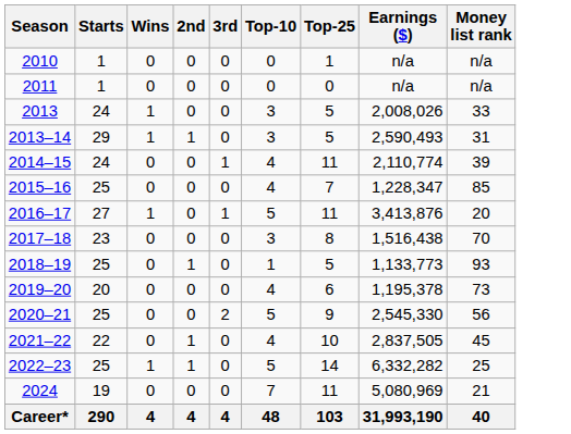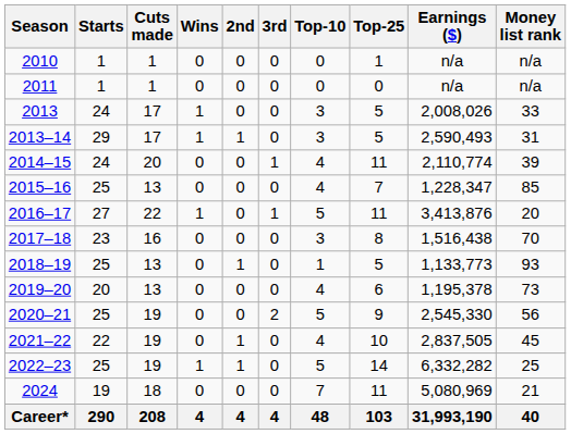+ column: Cuts made | 1 | 1 | 17 | 17 | 20 | 13 | 22 | 16 | 13 | 13 | 19 | 19 | 19 | 18 | 208
